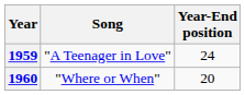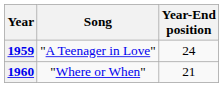1960 | Year-End position: 20 -> 21
